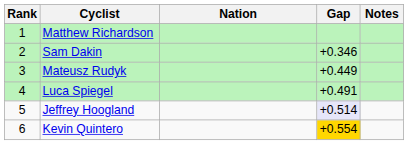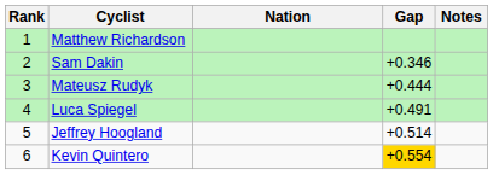Mateusz Rudyk | Gap: +0.449 -> +0.444
Jeffrey Hoogland | Gap: lavender background -> no background
